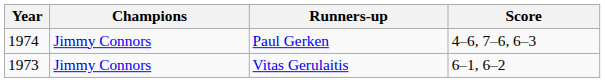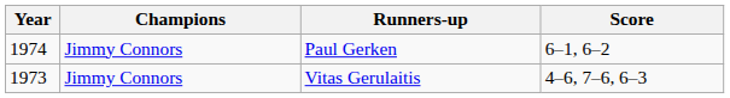Paul Gerken | Score: 4–6, 7–6, 6–3 -> 6–1, 6–2
Vitas Gerulaitis | Score: 6–1, 6–2 -> 4–6, 7–6, 6–3
